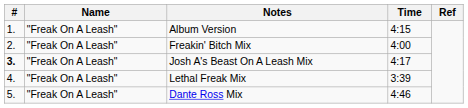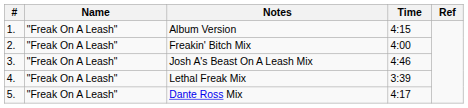Josh A's Beast On A Leash Mix | #: bold -> normal
Josh A's Beast On A Leash Mix | Time: 4:17 -> 4:46
Dante Ross Mix | Time: 4:46 -> 4:17
